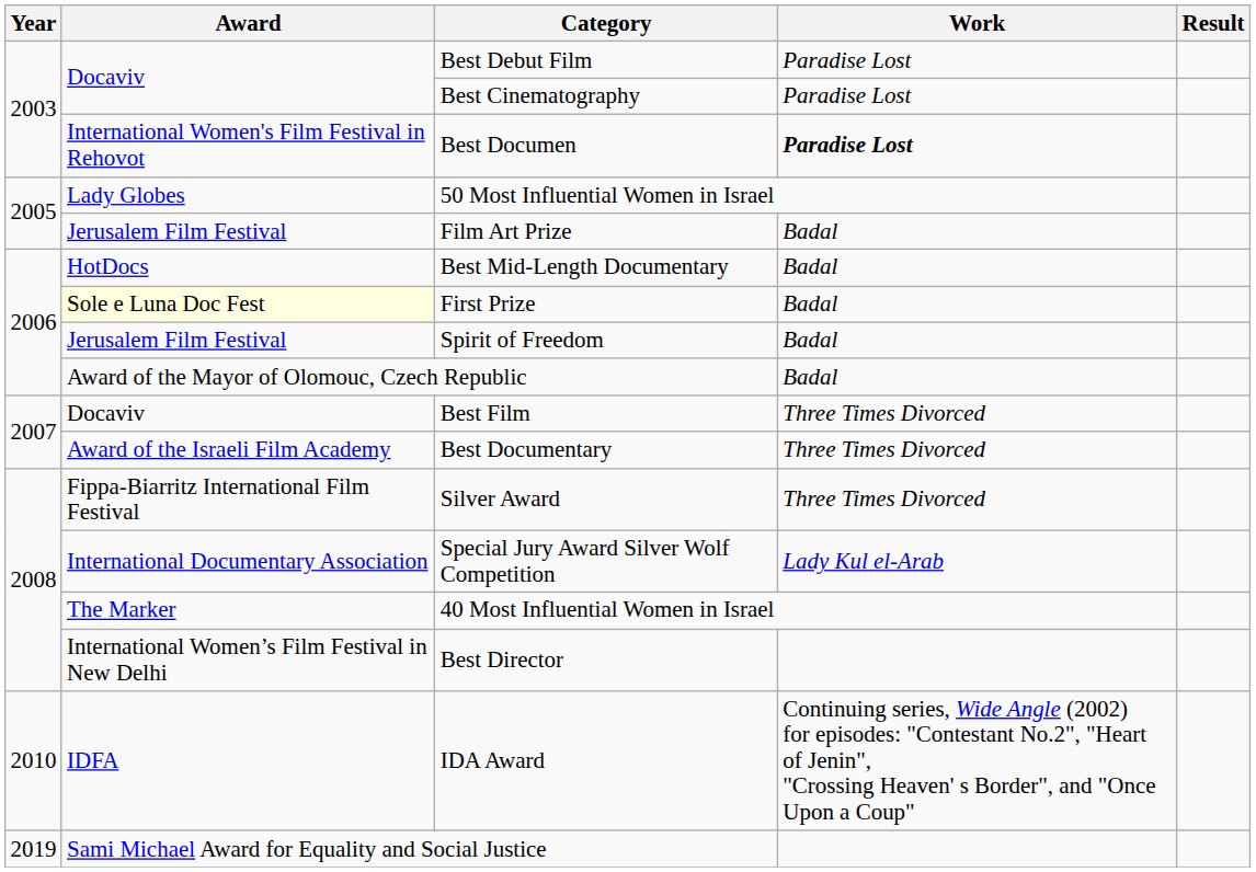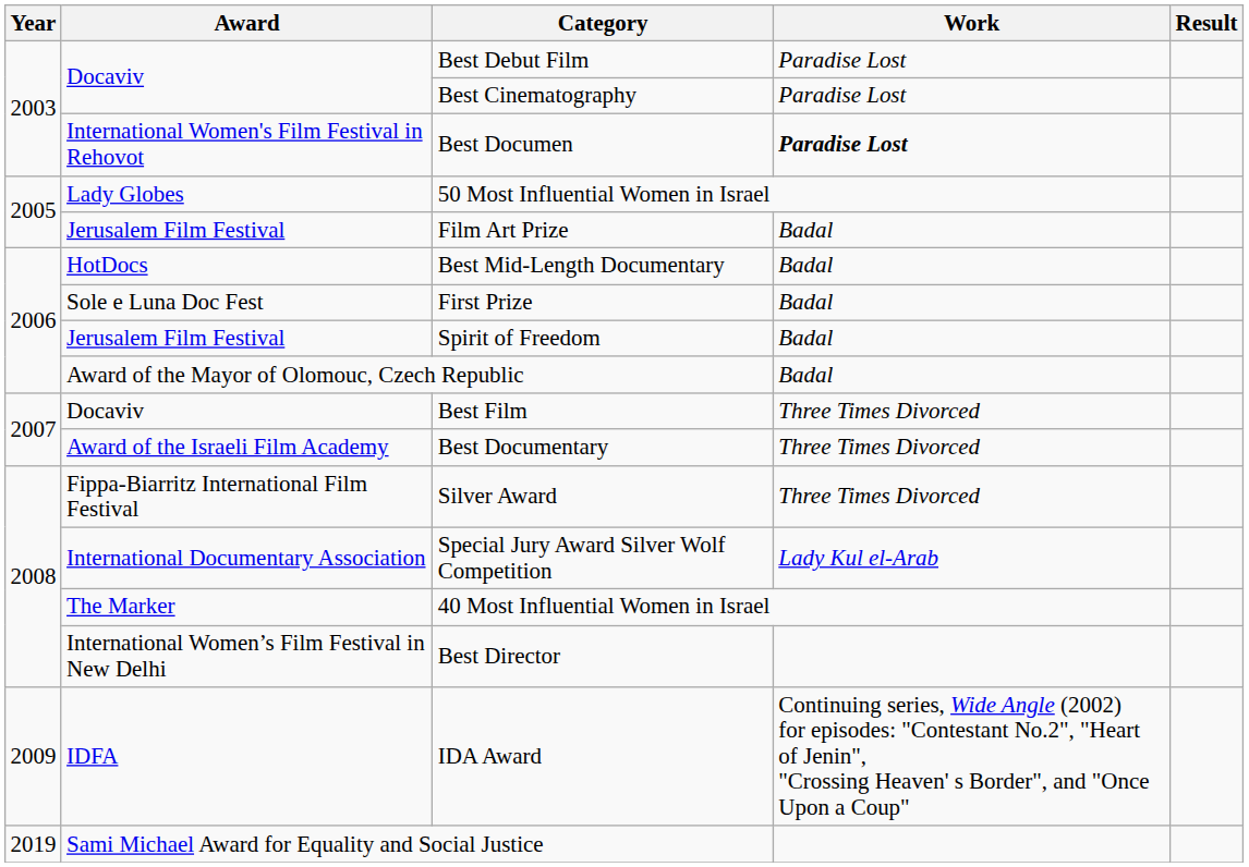First Prize | Award: lightyellow background -> no background
IDA Award | Year: 2010 -> 2009
